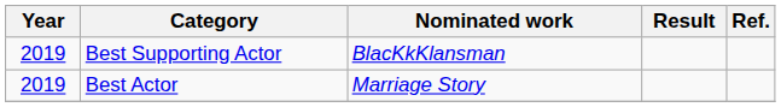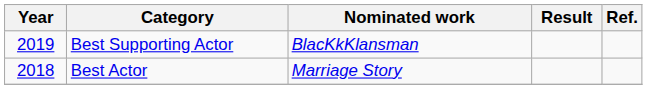Best Actor | Year: 2019 -> 2018
